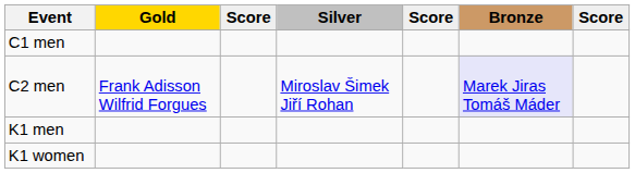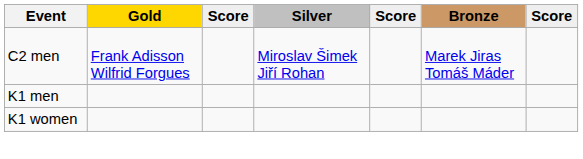- row: C1 men
C2 men | Bronze: lavender background -> no background
